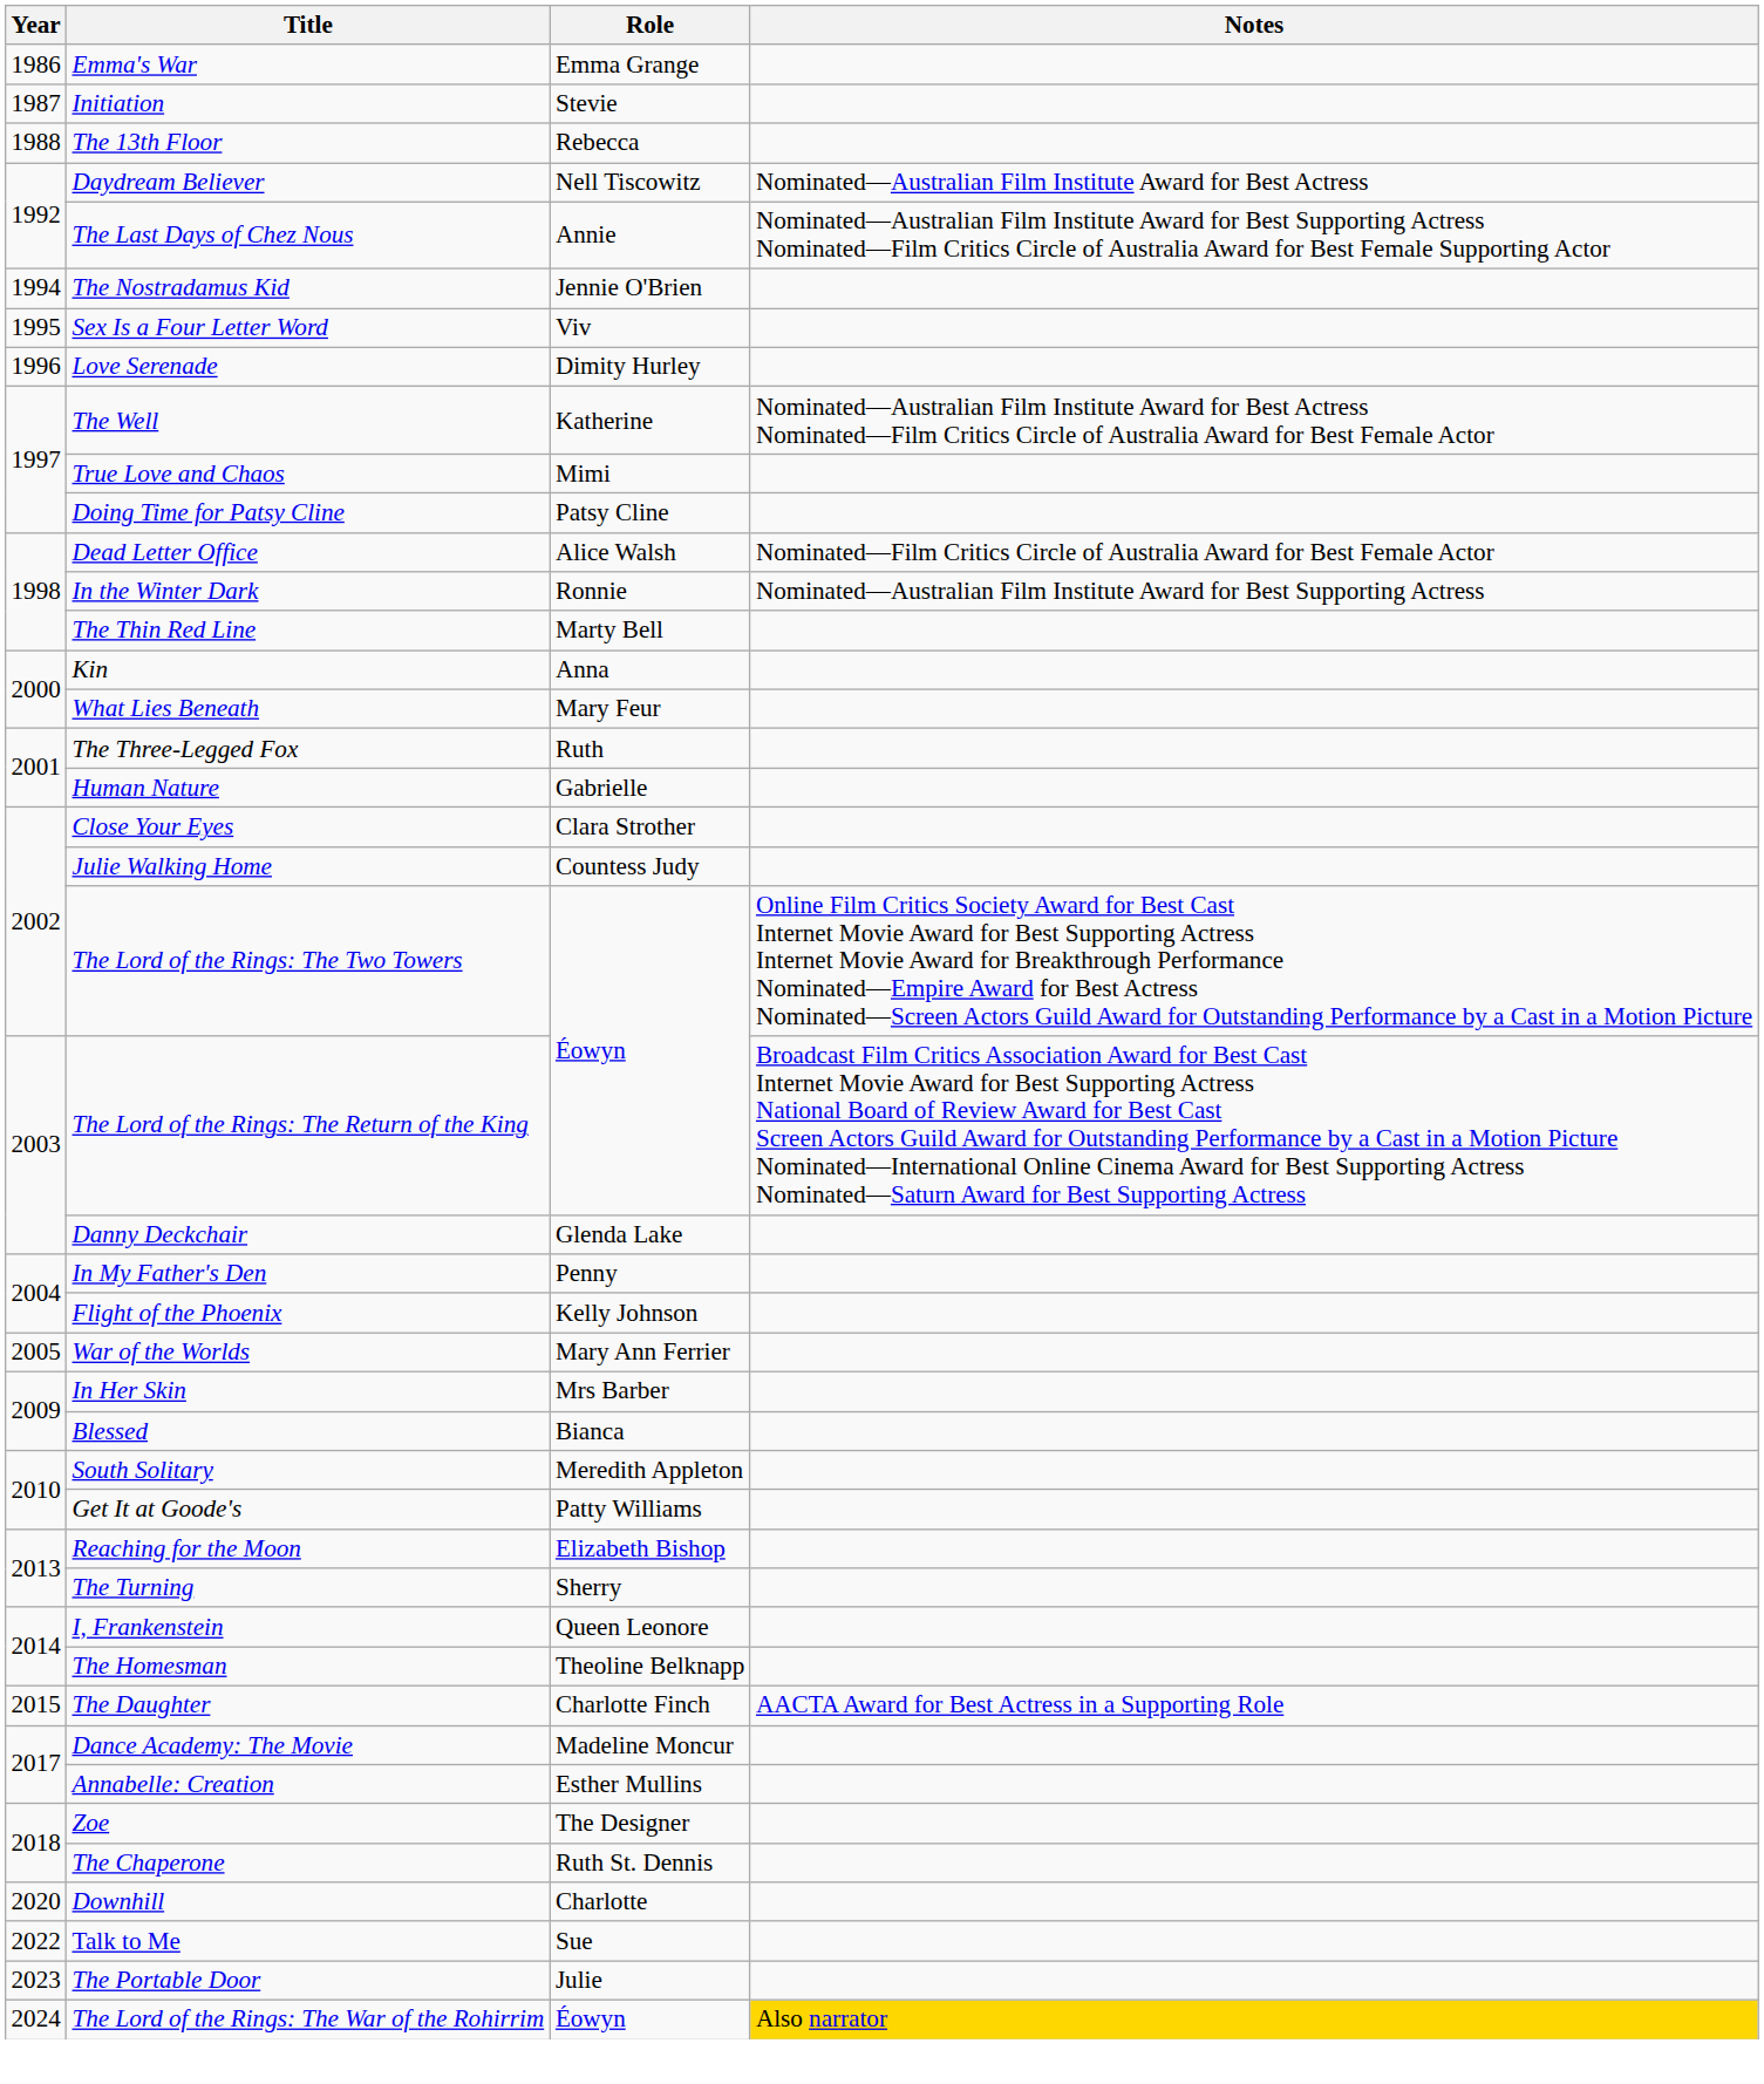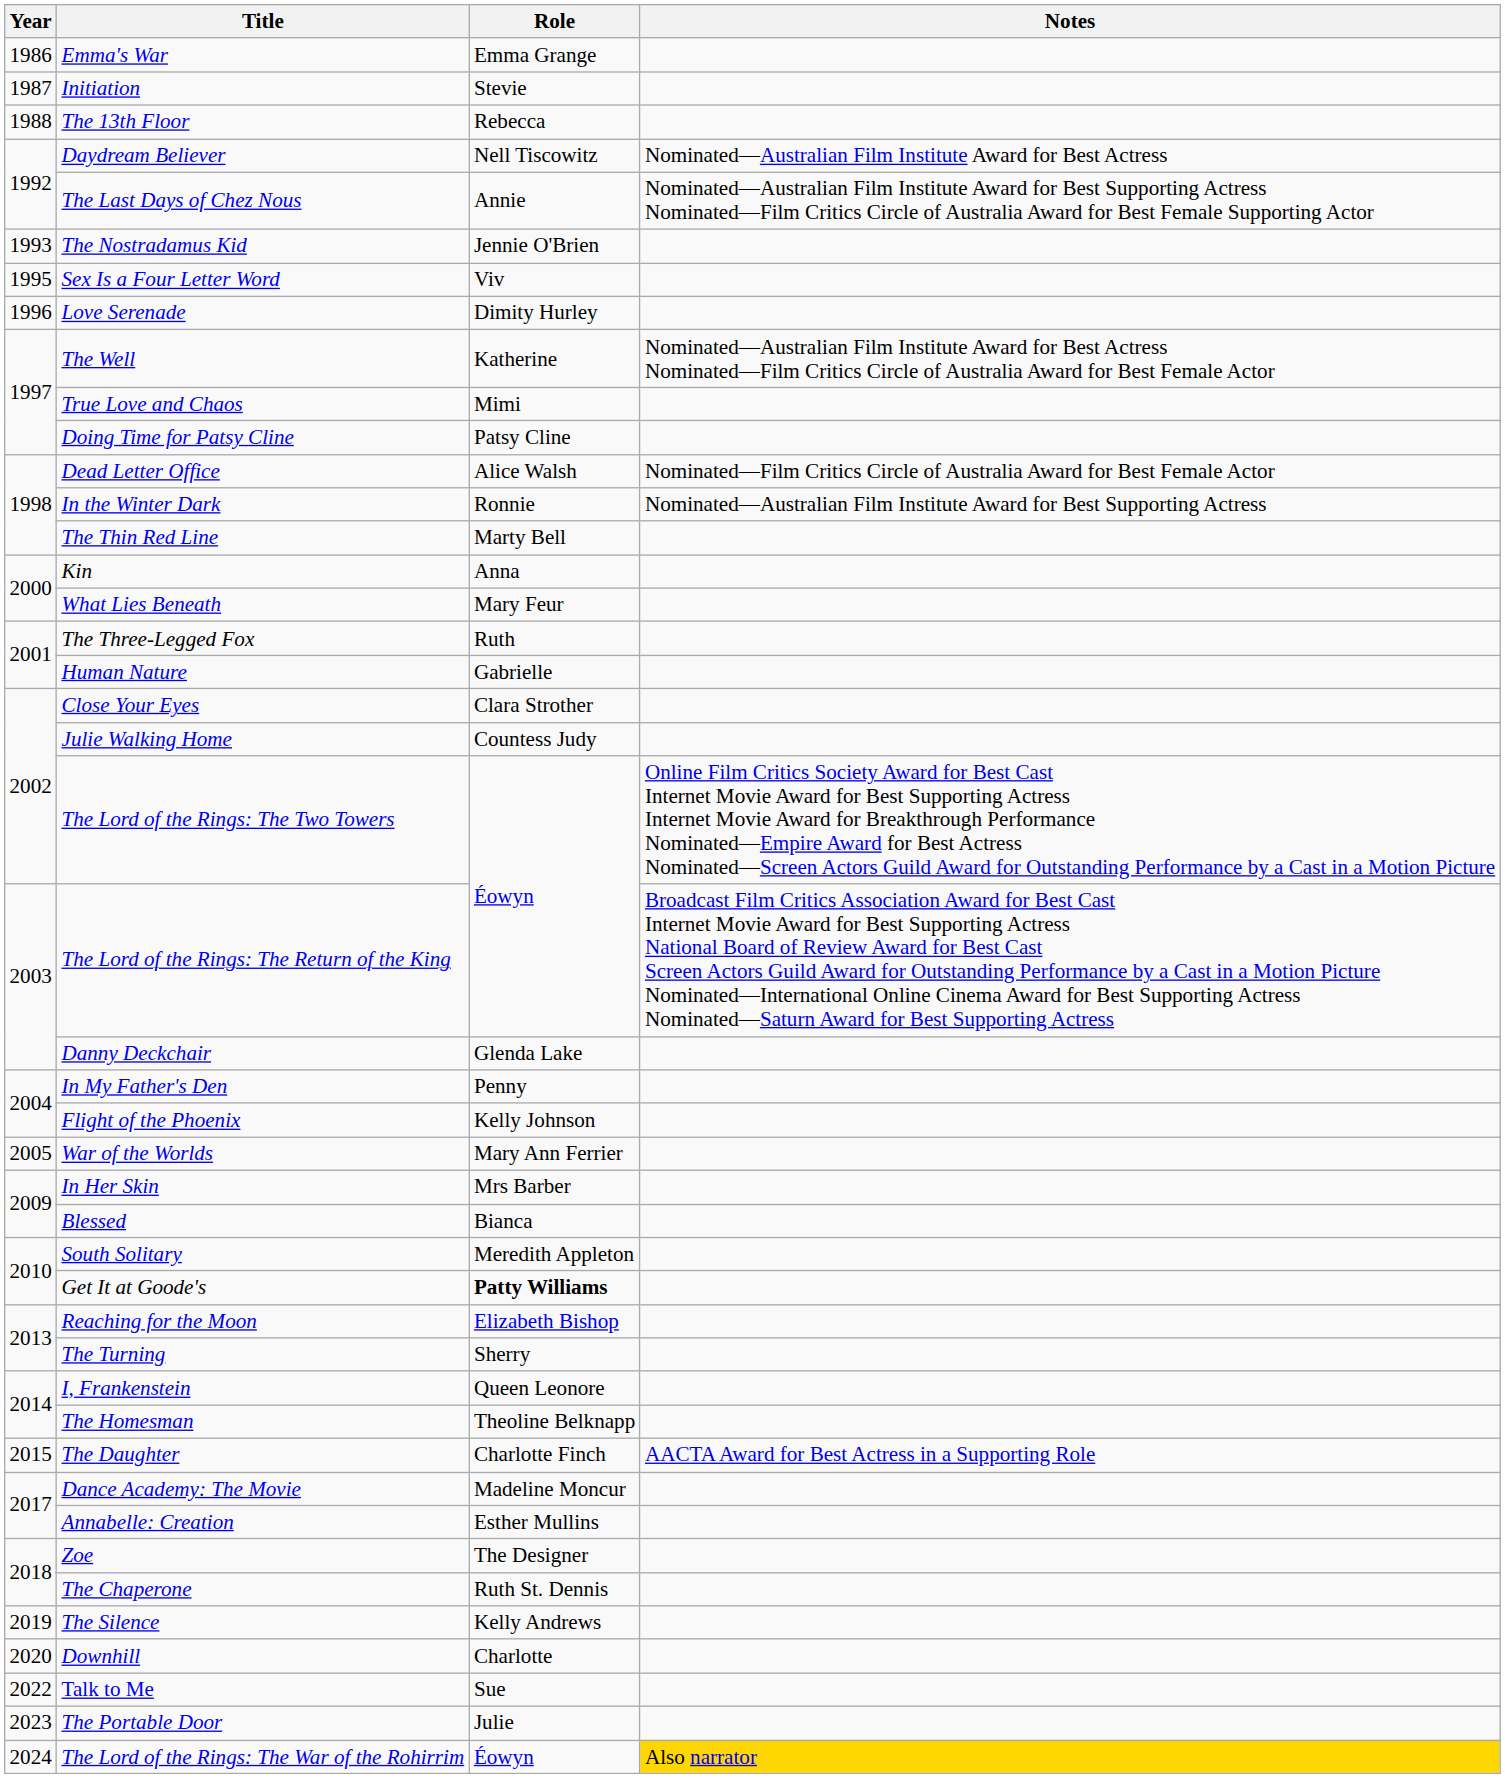The Nostradamus Kid | Year: 1994 -> 1993
Get It at Goode's | Role: normal -> bold
+ row: 2019 | The Silence | Kelly Andrews
